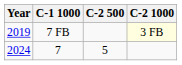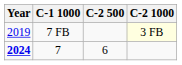7 | Year: normal -> bold
7 | C-2 500: 5 -> 6
